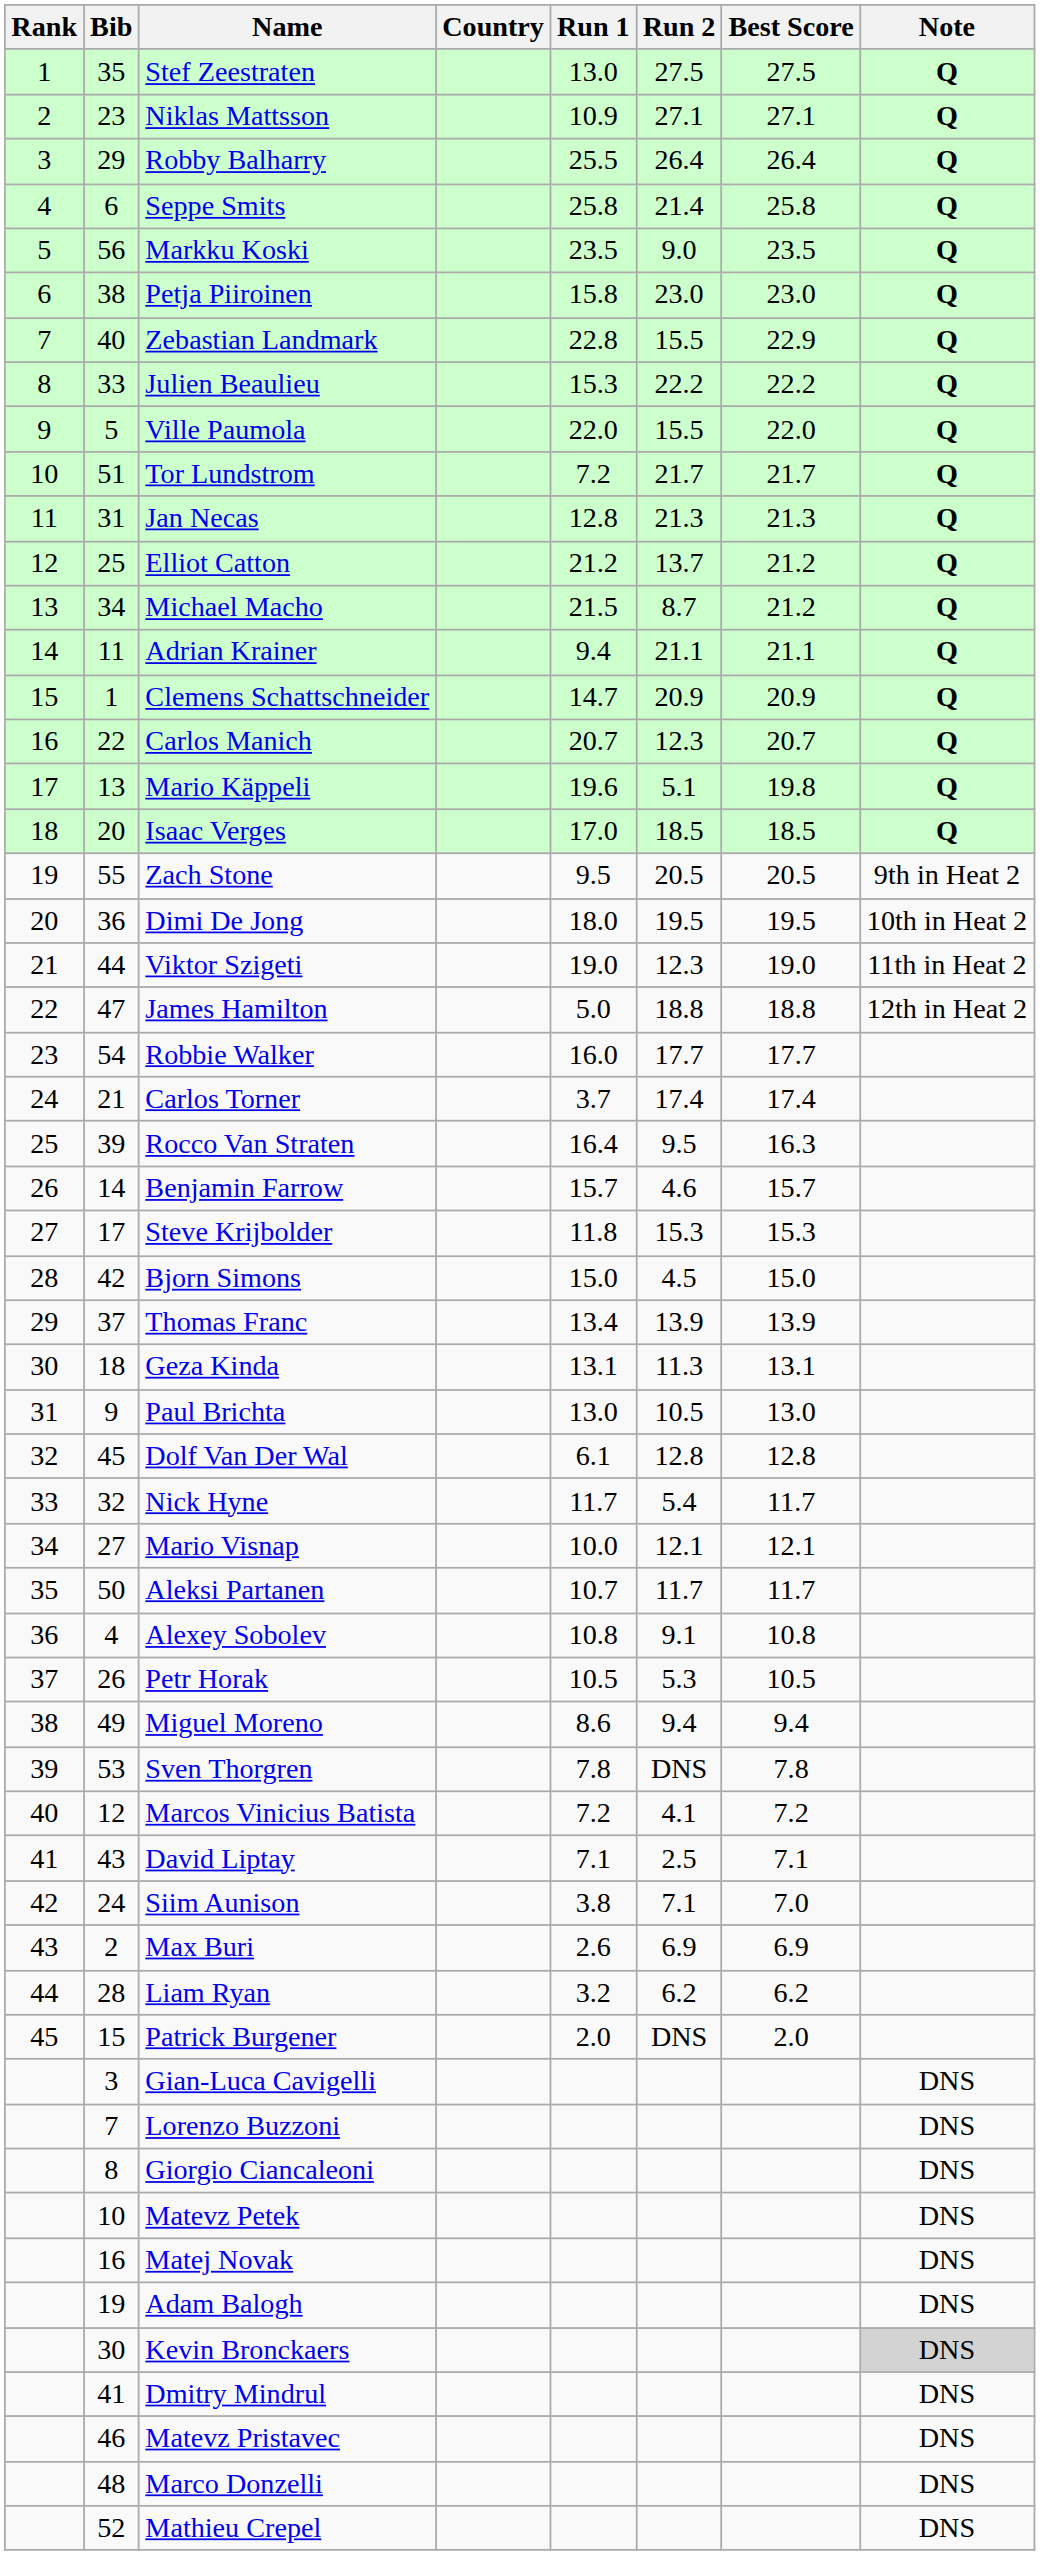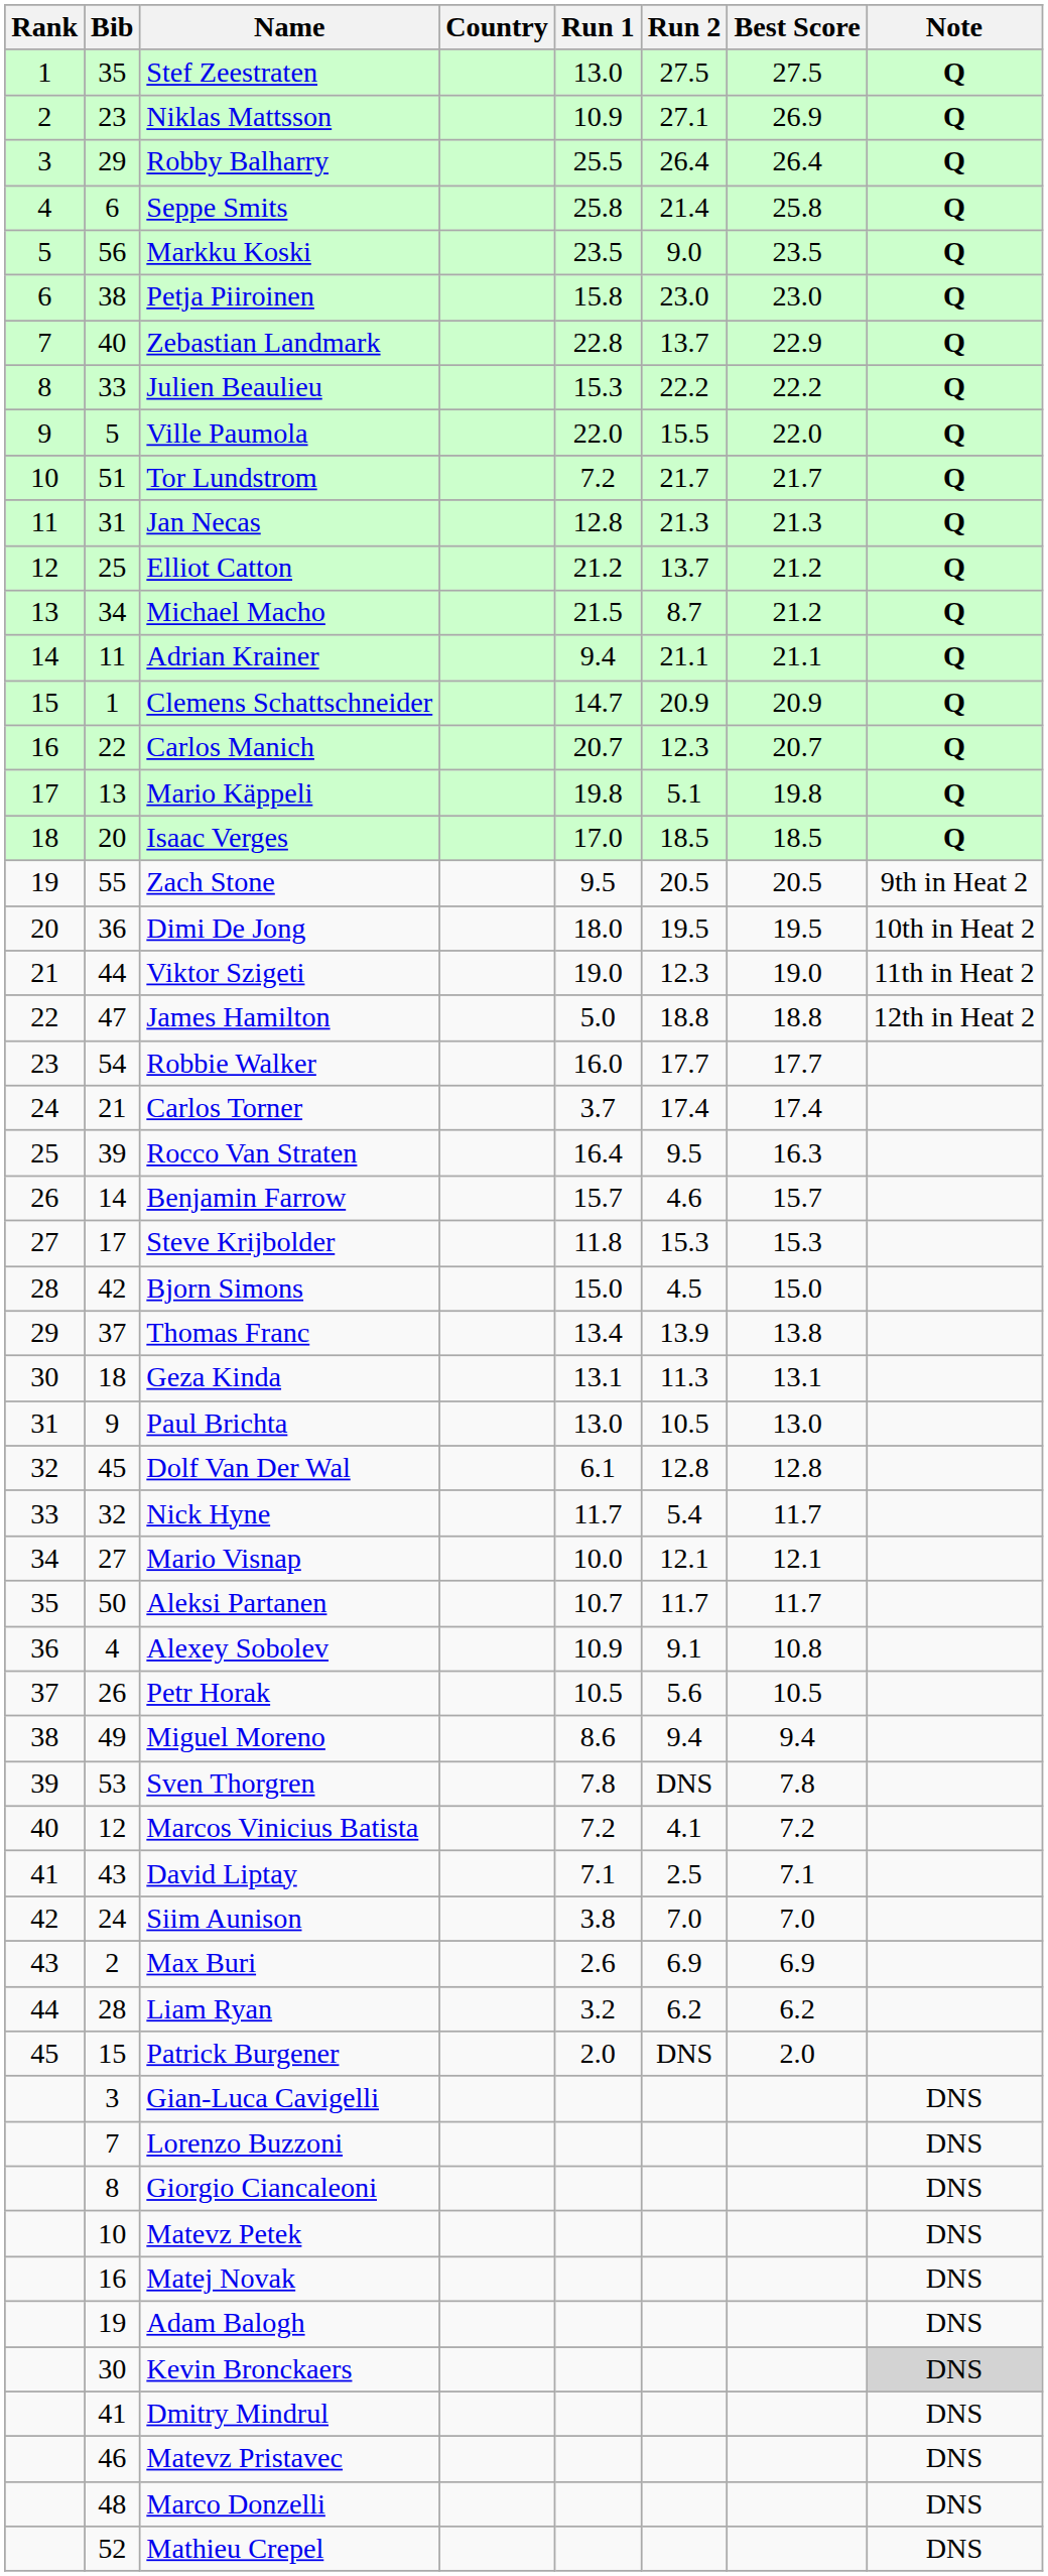Niklas Mattsson | Best Score: 27.1 -> 26.9
Zebastian Landmark | Run 2: 15.5 -> 13.7
Mario Käppeli | Run 1: 19.6 -> 19.8
Thomas Franc | Best Score: 13.9 -> 13.8
Alexey Sobolev | Run 1: 10.8 -> 10.9
Petr Horak | Run 2: 5.3 -> 5.6
Siim Aunison | Run 2: 7.1 -> 7.0
